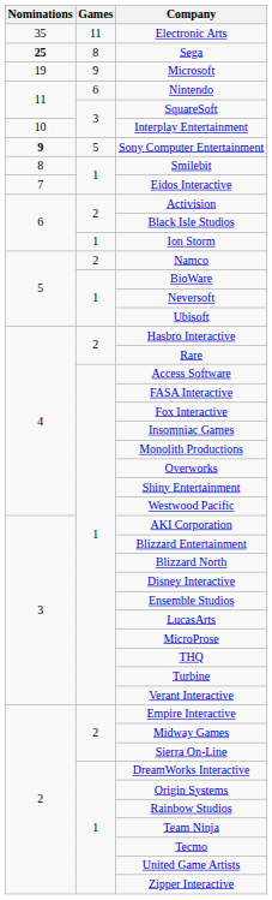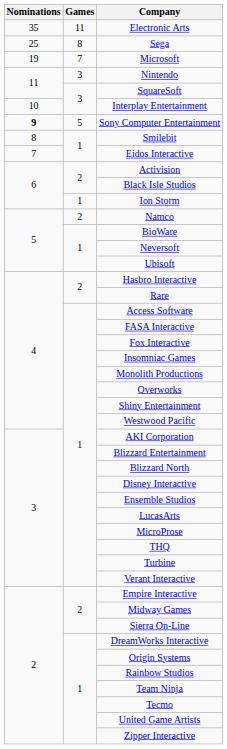Sega | Nominations: bold -> normal
Microsoft | Games: 9 -> 7
Nintendo | Games: 6 -> 3
